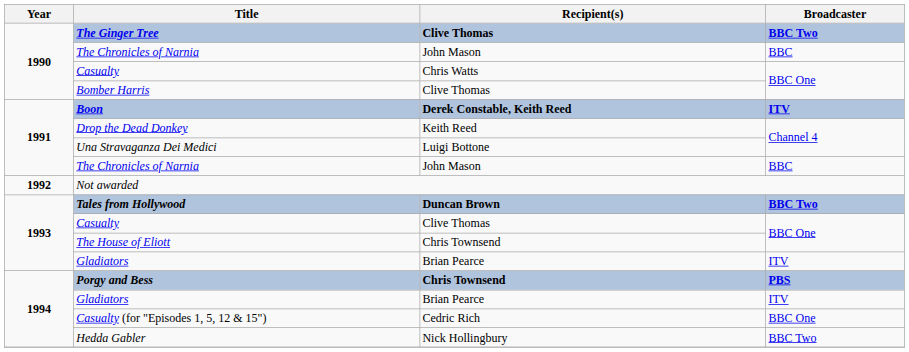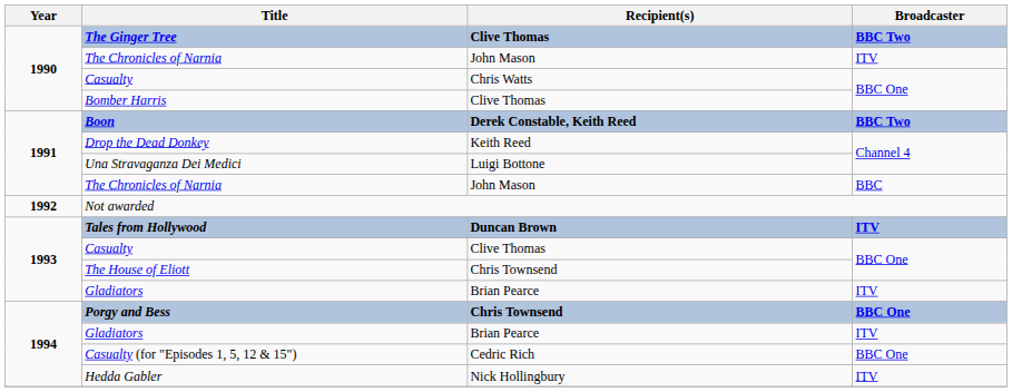1990 / The Chronicles of Narnia | Broadcaster: BBC -> ITV
Boon | Broadcaster: ITV -> BBC Two
Tales from Hollywood | Broadcaster: BBC Two -> ITV
Porgy and Bess | Broadcaster: PBS -> BBC One
Hedda Gabler | Broadcaster: BBC Two -> ITV
